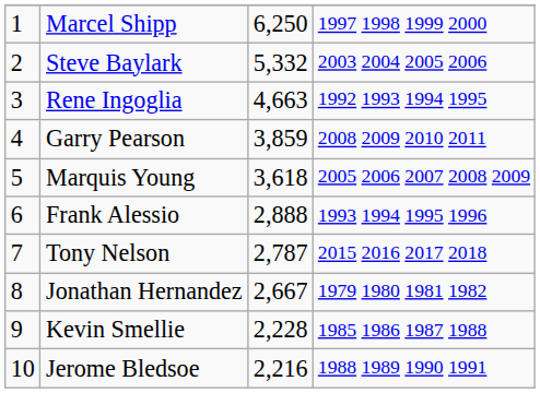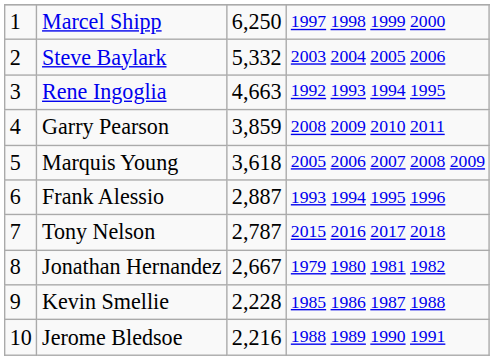Frank Alessio | column 3: 2,888 -> 2,887
